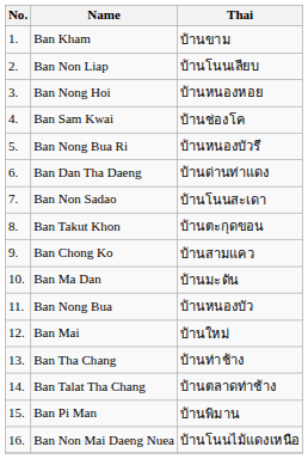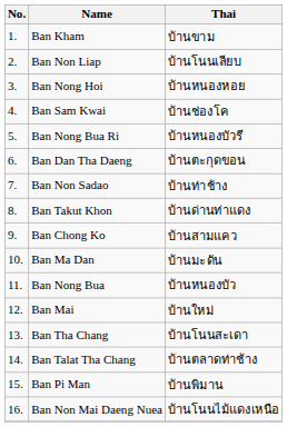Ban Dan Tha Daeng | Thai: บ้านด่านท่าแดง -> บ้านตะกุดขอน
Ban Non Sadao | Thai: บ้านโนนสะเดา -> บ้านท่าช้าง
Ban Takut Khon | Thai: บ้านตะกุดขอน -> บ้านด่านท่าแดง
Ban Tha Chang | Thai: บ้านท่าช้าง -> บ้านโนนสะเดา
